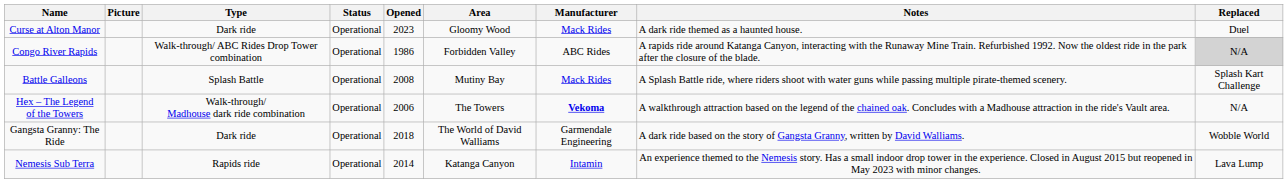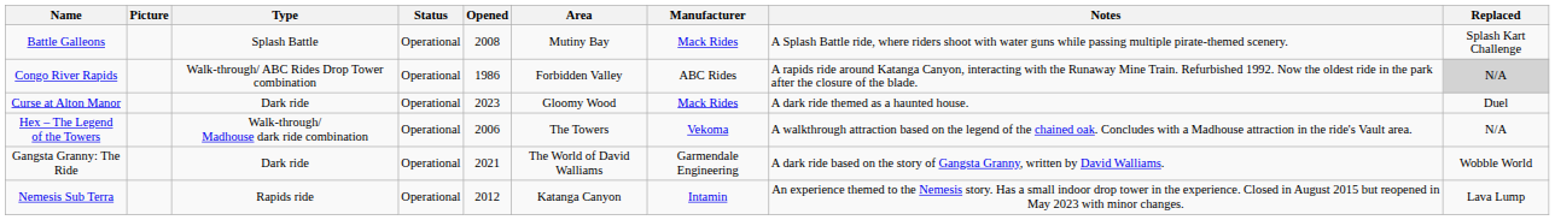rows swapped: Battle Galleons <-> Curse at Alton Manor
Hex – The Legend of the Towers | Manufacturer: bold -> normal
Gangsta Granny: The Ride | Opened: 2018 -> 2021
Nemesis Sub Terra | Opened: 2014 -> 2012
